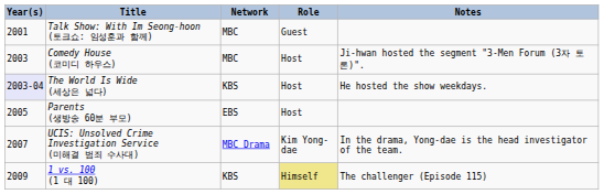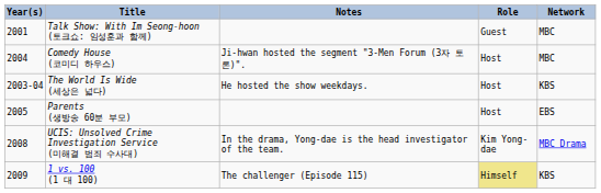columns swapped: Network <-> Notes
Comedy House (코미디 하우스) | Year(s): 2003 -> 2004
The World Is Wide (세상은 넓다) | Year(s): lavender background -> no background
UCIS: Unsolved Crime Investigation Service (미해결 범죄 수사대) | Year(s): 2007 -> 2008
